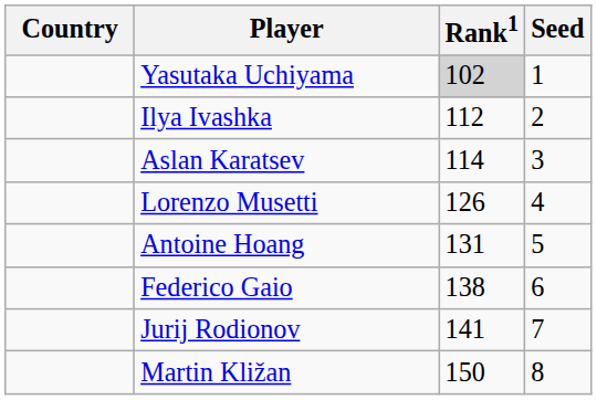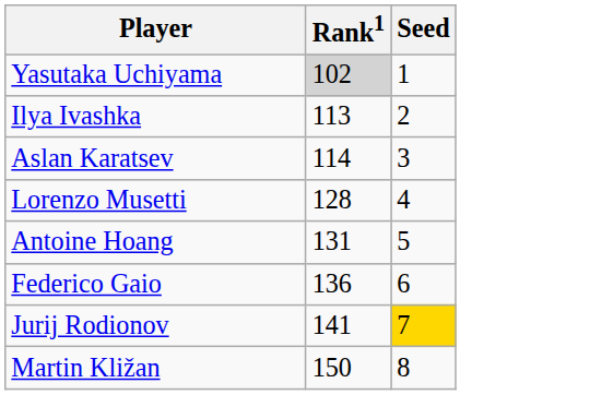- column: Country
Ilya Ivashka | Rank1: 112 -> 113
Lorenzo Musetti | Rank1: 126 -> 128
Federico Gaio | Rank1: 138 -> 136
Jurij Rodionov | Seed: no background -> gold background
